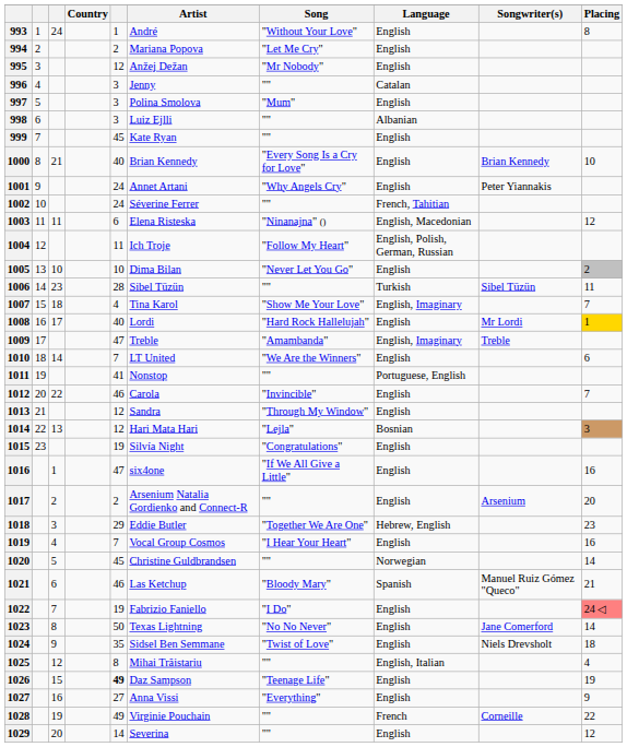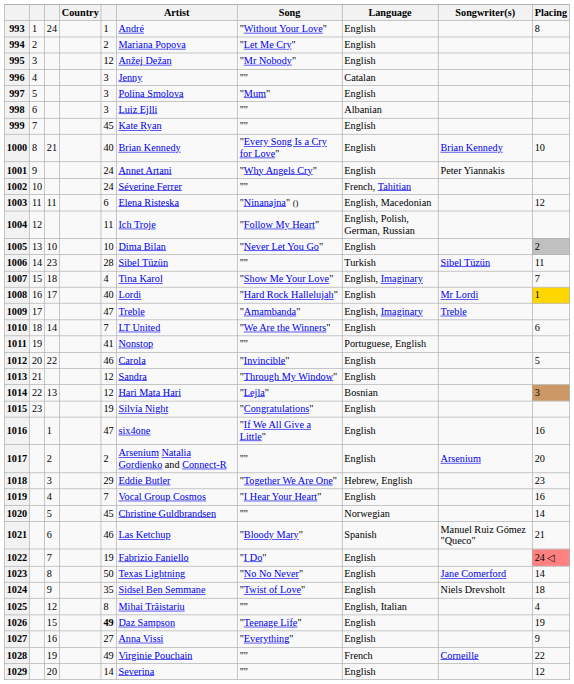1012 | Placing: 7 -> 5
